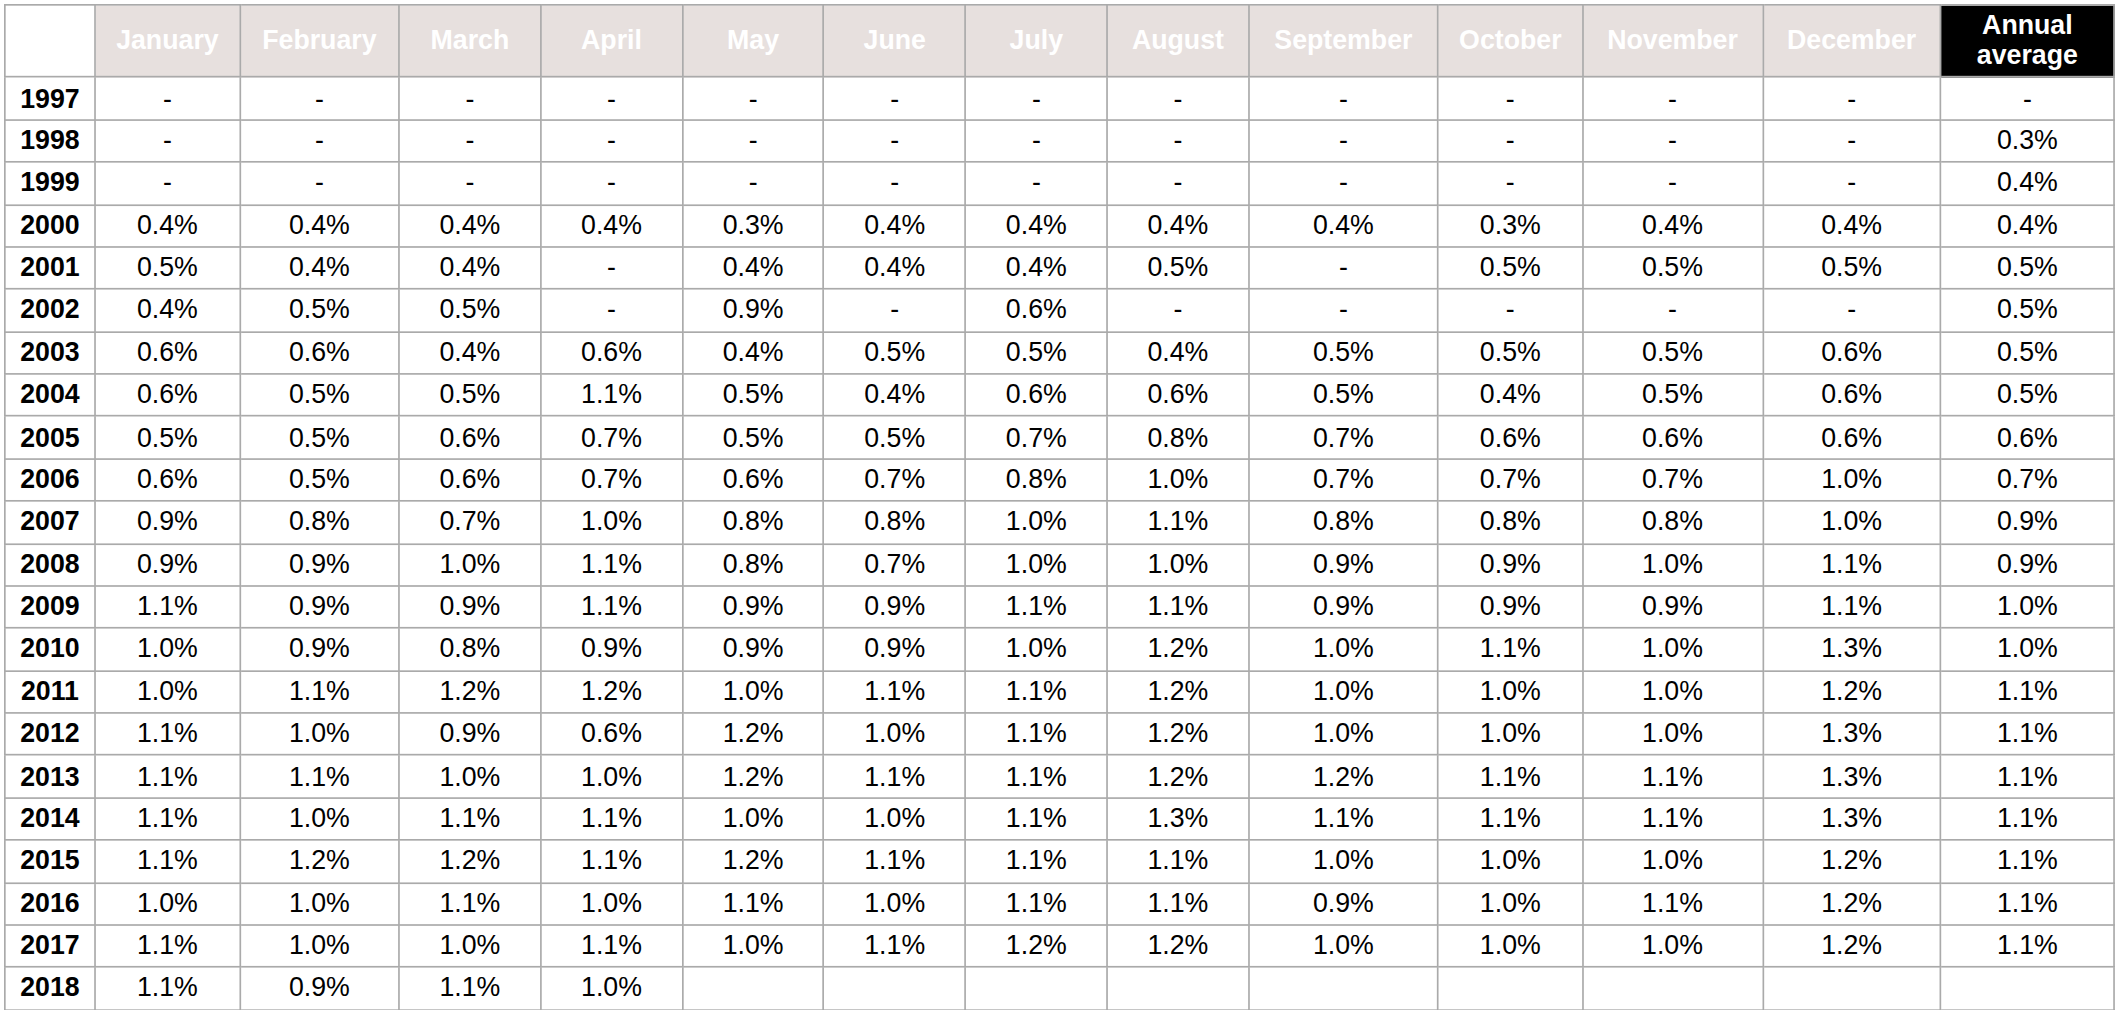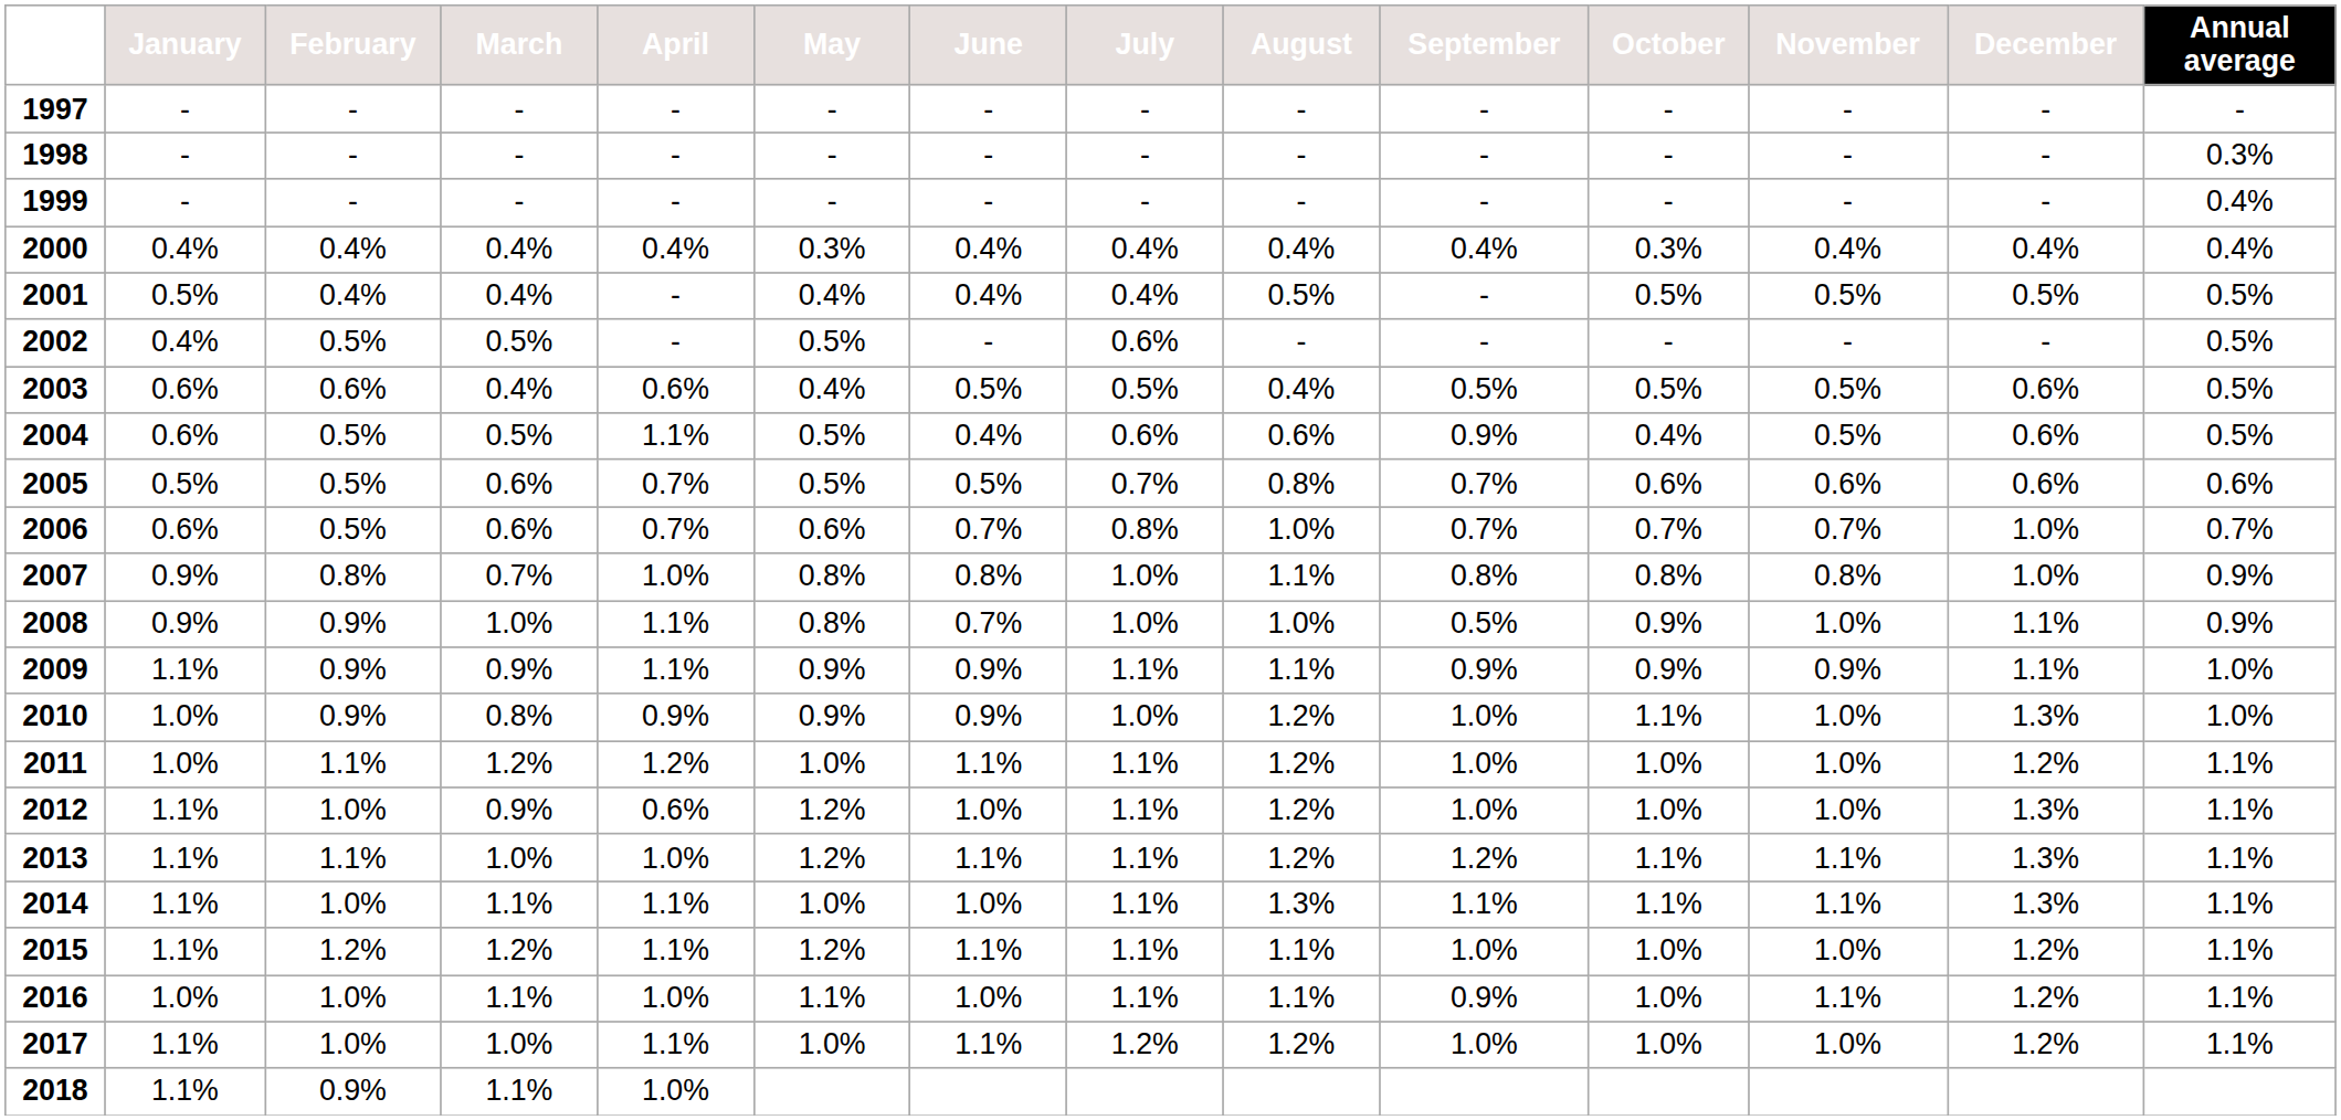2002 | May: 0.9% -> 0.5%
2004 | September: 0.5% -> 0.9%
2008 | September: 0.9% -> 0.5%
